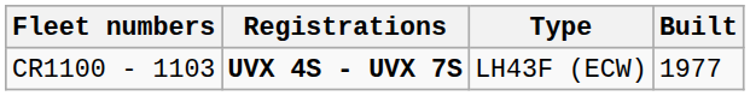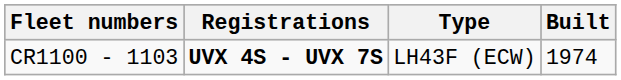CR1100 - 1103 | Built: 1977 -> 1974
